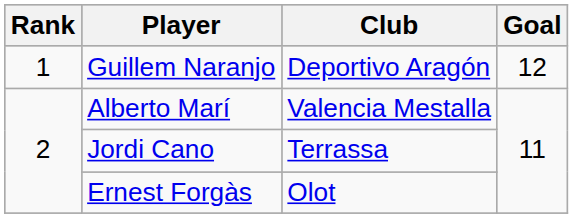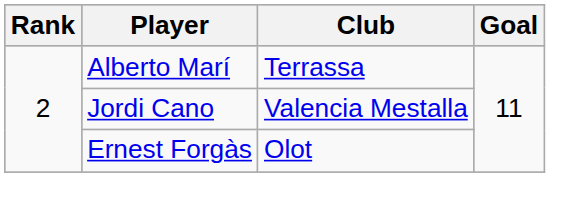- row: 1 | Guillem Naranjo | Deportivo Aragón | 12
Alberto Marí | Club: Valencia Mestalla -> Terrassa
Jordi Cano | Club: Terrassa -> Valencia Mestalla
